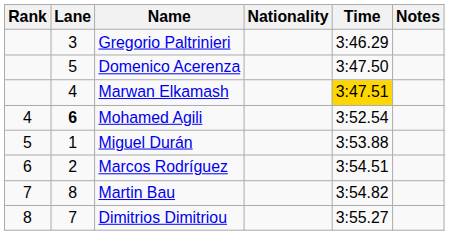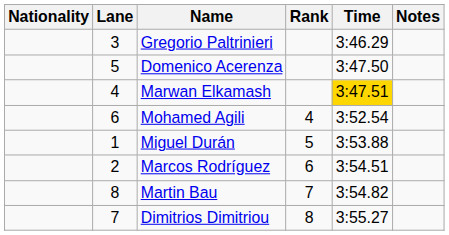columns swapped: Rank <-> Nationality
Mohamed Agili | Lane: bold -> normal
